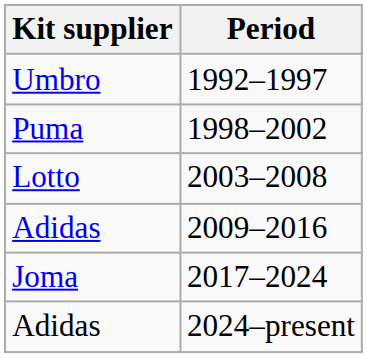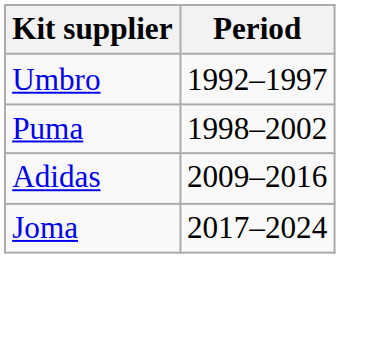- row: Lotto | 2003–2008
- row: Adidas | 2024–present
